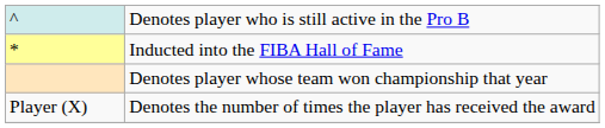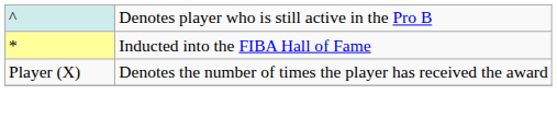- row: Denotes player whose team won championship that year
